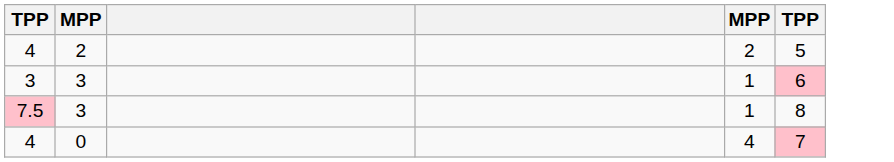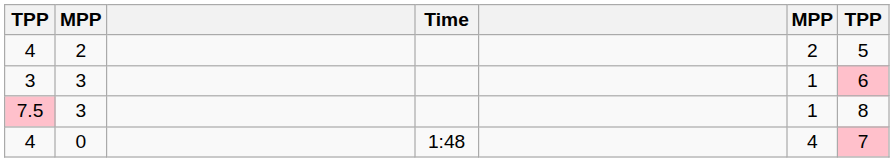+ column: Time | 1:48
